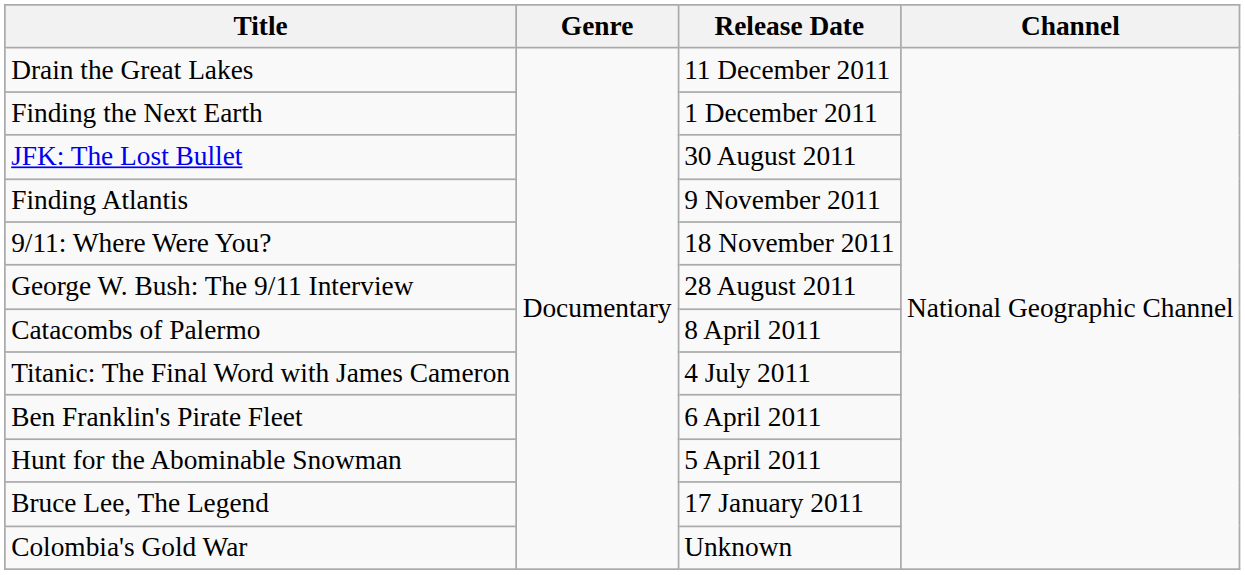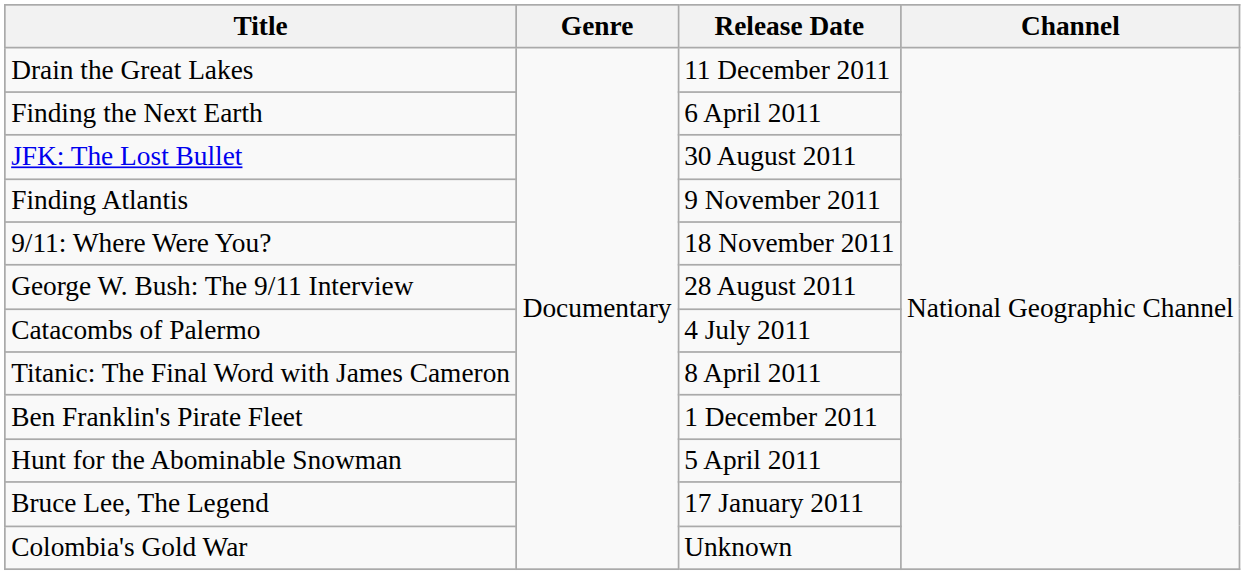Finding the Next Earth | Release Date: 1 December 2011 -> 6 April 2011
Catacombs of Palermo | Release Date: 8 April 2011 -> 4 July 2011
Titanic: The Final Word with James Cameron | Release Date: 4 July 2011 -> 8 April 2011
Ben Franklin's Pirate Fleet | Release Date: 6 April 2011 -> 1 December 2011
